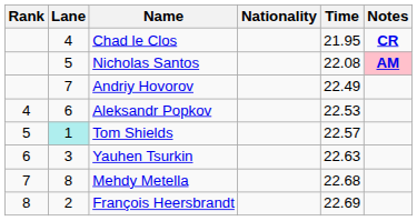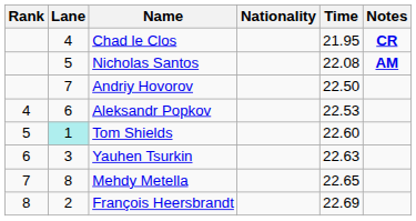Nicholas Santos | Notes: pink background -> no background
Andriy Hovorov | Time: 22.49 -> 22.50
Tom Shields | Time: 22.57 -> 22.60
Mehdy Metella | Time: 22.68 -> 22.65
